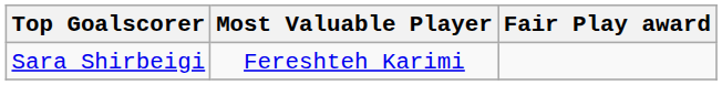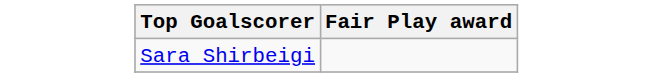- column: Most Valuable Player | Fereshteh Karimi
